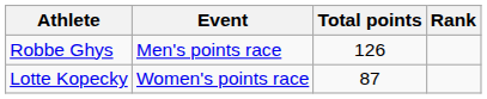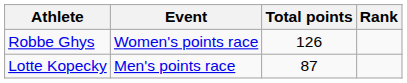Robbe Ghys | Event: Men's points race -> Women's points race
Lotte Kopecky | Event: Women's points race -> Men's points race
